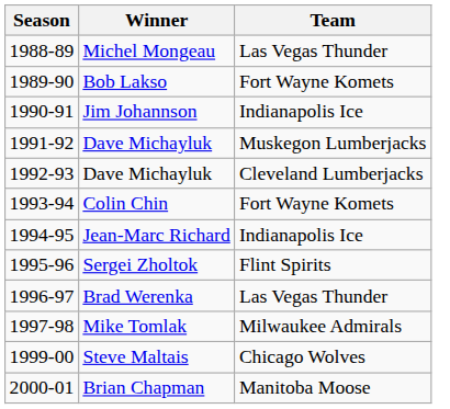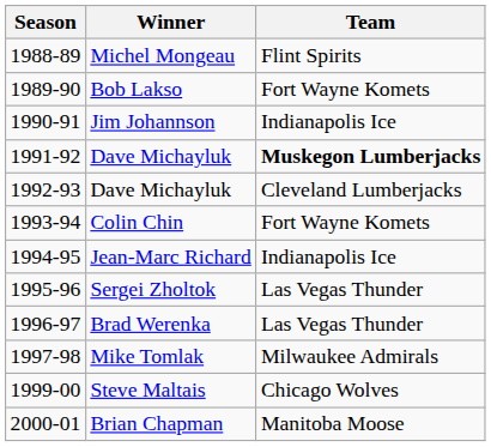Michel Mongeau | Team: Las Vegas Thunder -> Flint Spirits
1991-92 / Dave Michayluk | Team: normal -> bold
Sergei Zholtok | Team: Flint Spirits -> Las Vegas Thunder
